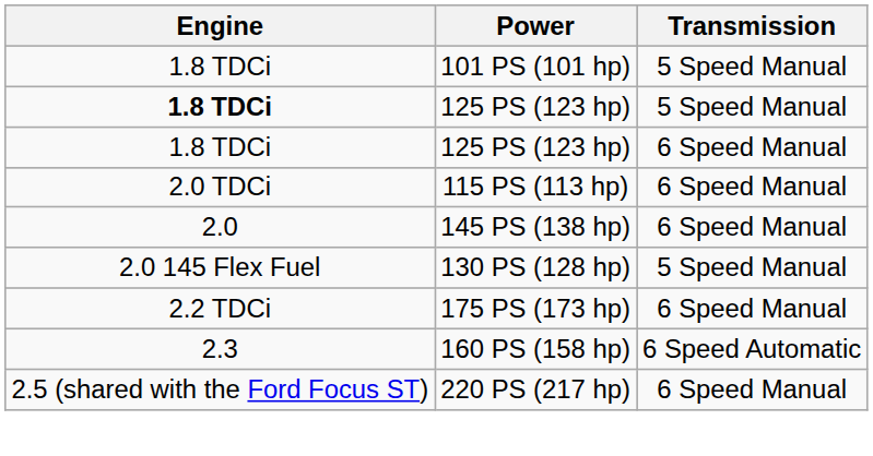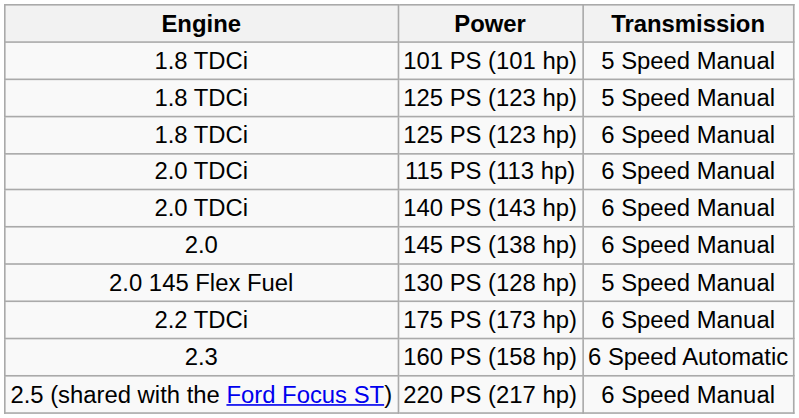125 PS (123 hp) / 5 Speed Manual | Engine: bold -> normal
+ row: 2.0 TDCi | 140 PS (143 hp) | 6 Speed Manual
